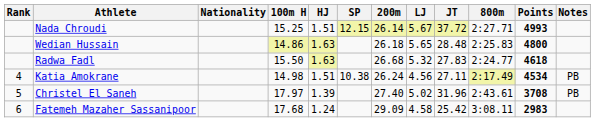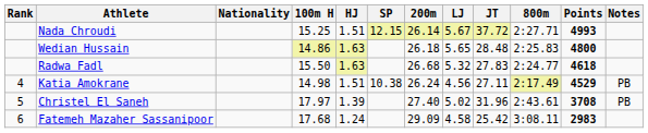Katia Amokrane | Points: 4534 -> 4529
